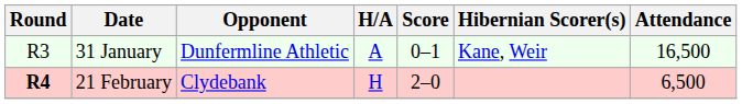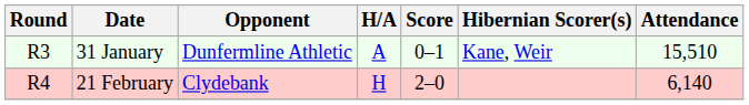31 January | Attendance: 16,500 -> 15,510
21 February | Round: bold -> normal
21 February | Attendance: 6,500 -> 6,140
